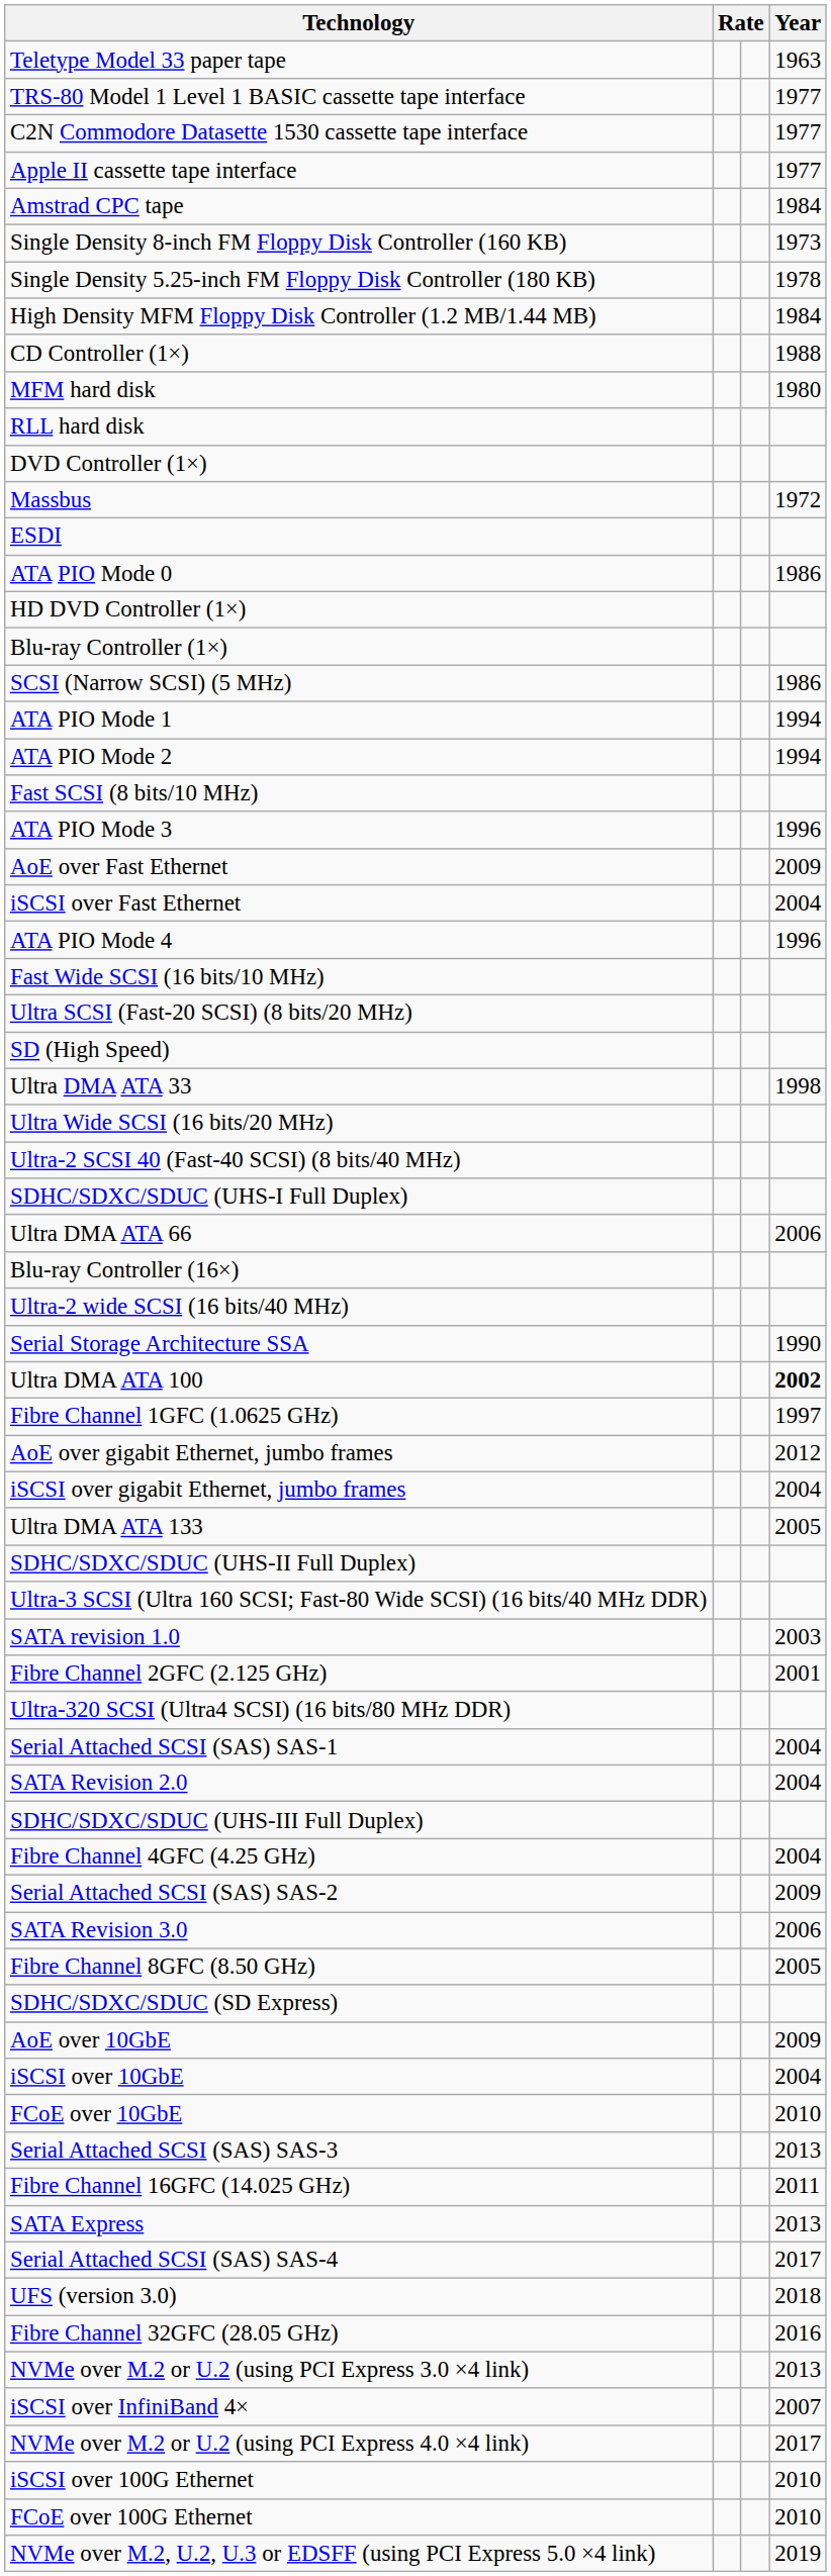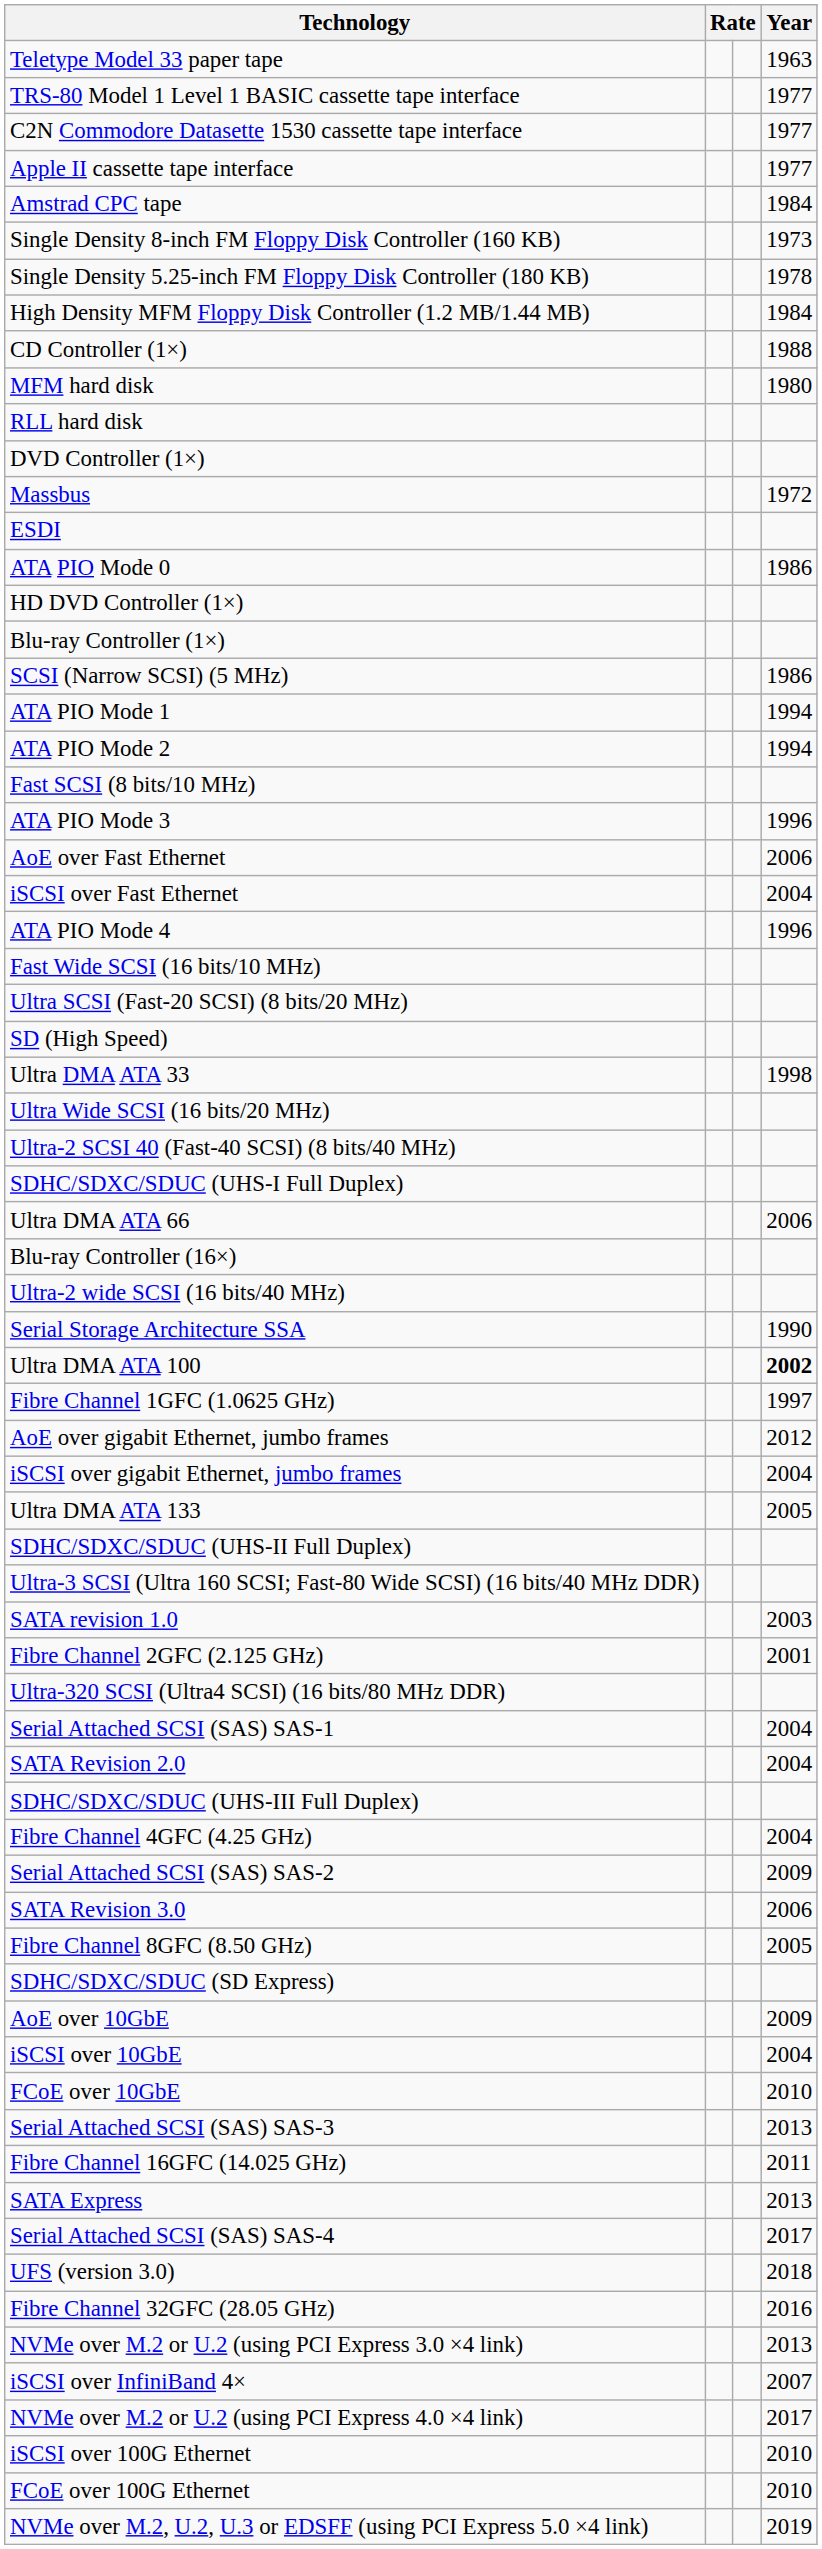AoE over Fast Ethernet | Year: 2009 -> 2006
